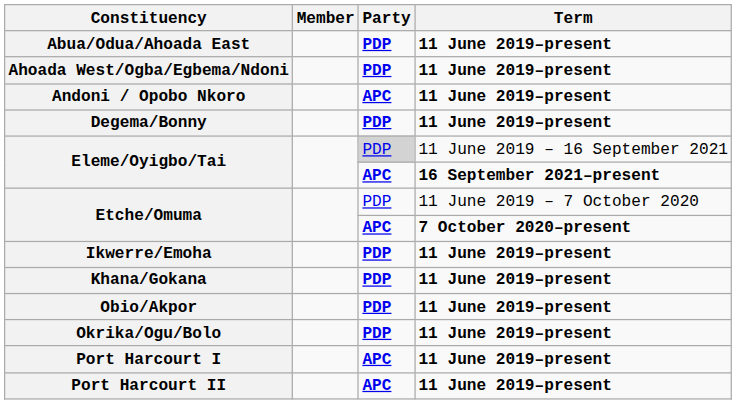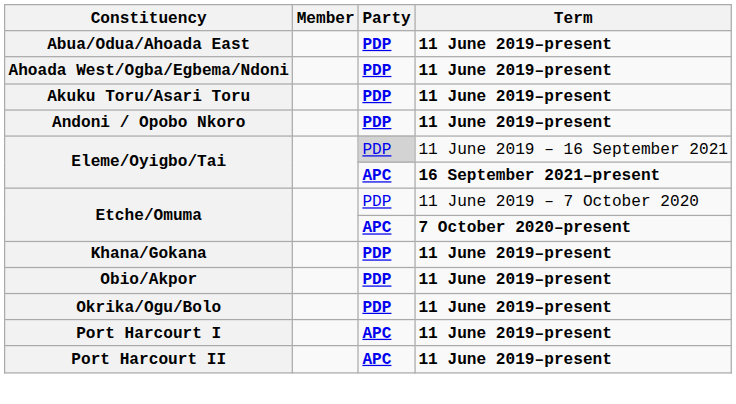+ row: Akuku Toru/Asari Toru | PDP | 11 June 2019–present
Andoni / Opobo Nkoro | Party: APC -> PDP
- row: Degema/Bonny | PDP | 11 June 2019–present
- row: Ikwerre/Emoha | PDP | 11 June 2019–present
